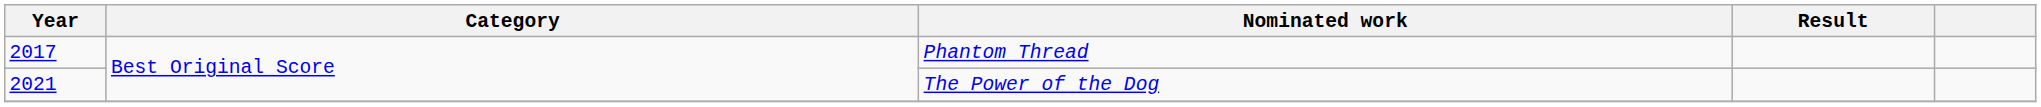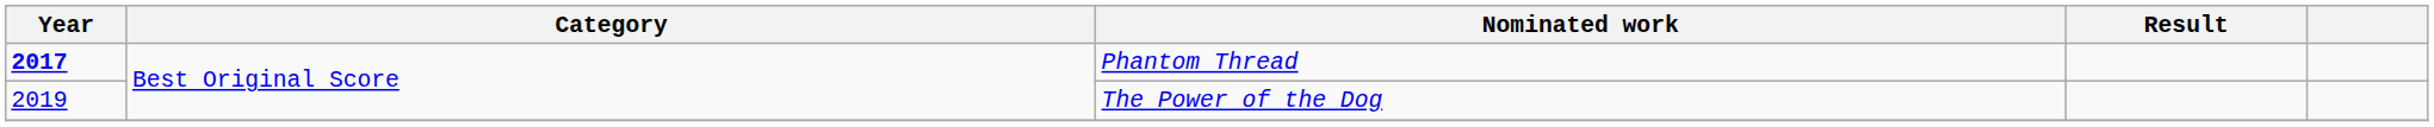Phantom Thread | Year: normal -> bold
The Power of the Dog | Year: 2021 -> 2019
